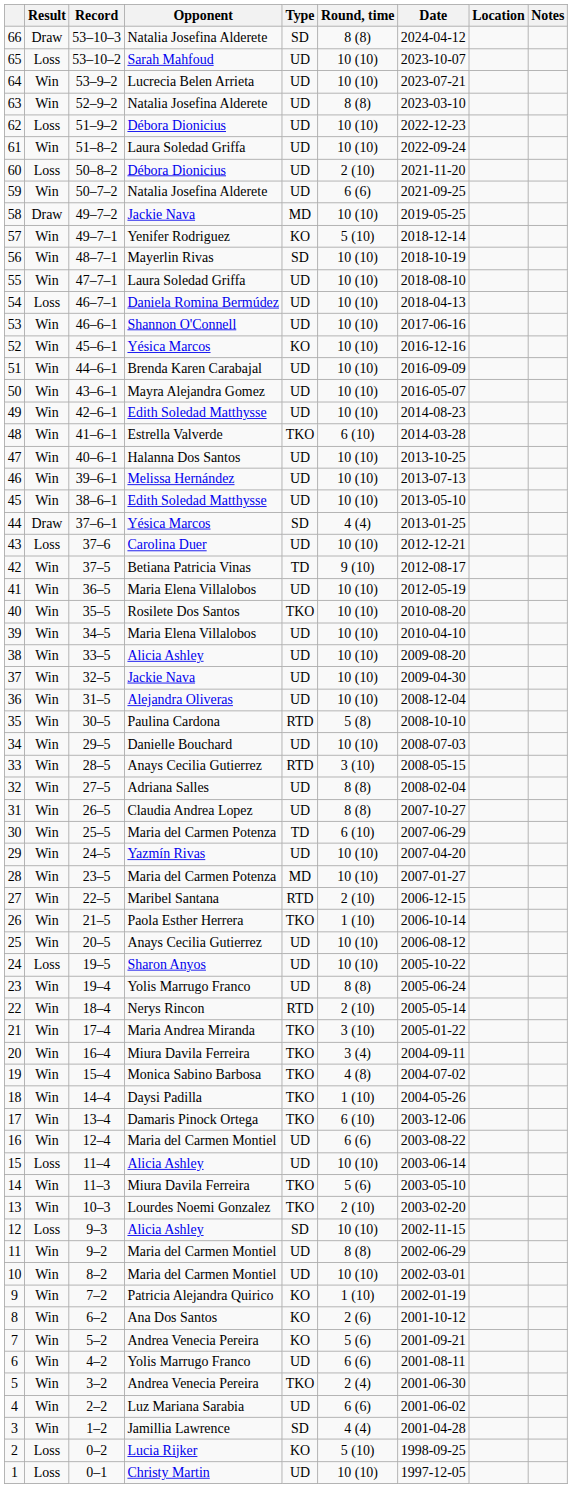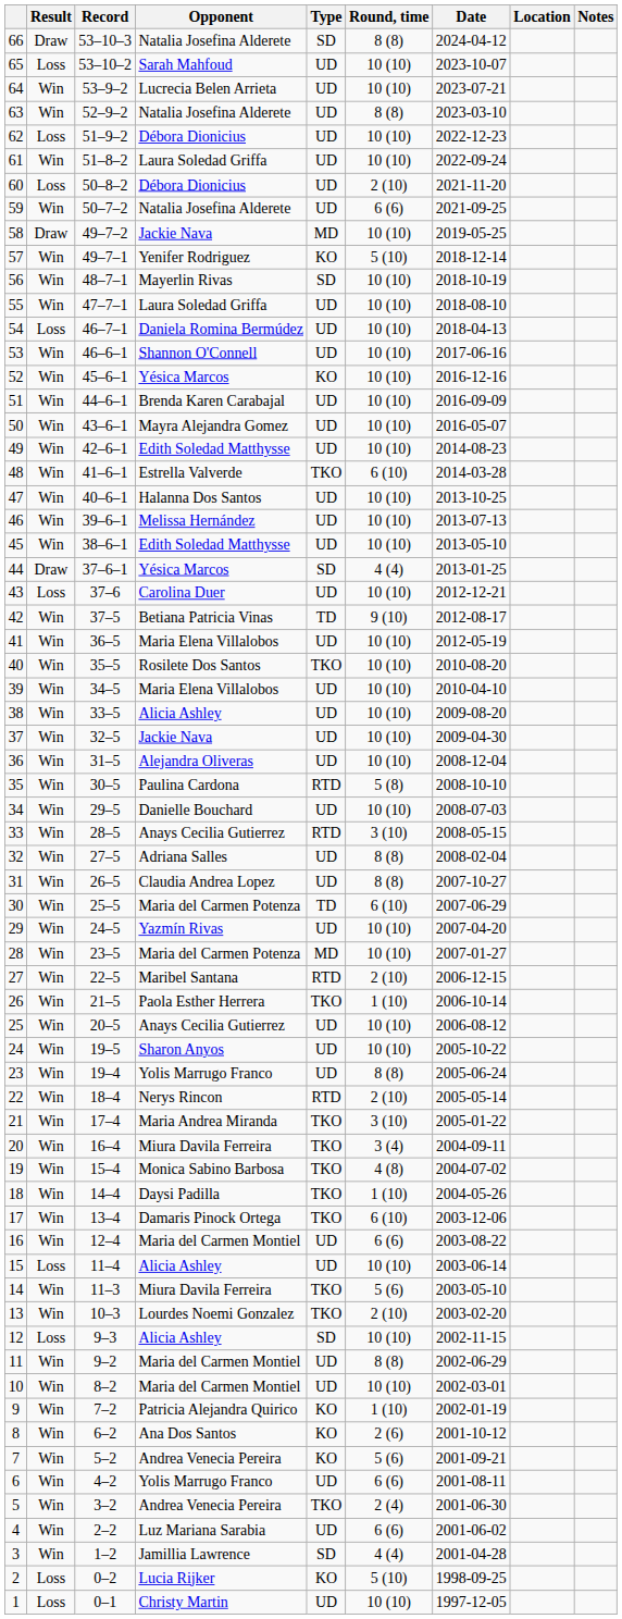24 | Result: Loss -> Win
